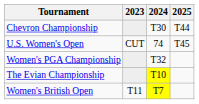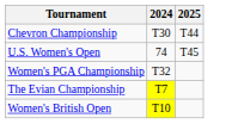- column: 2023 | CUT | T11
The Evian Championship | 2024: T10 -> T7
Women's British Open | 2024: T7 -> T10
